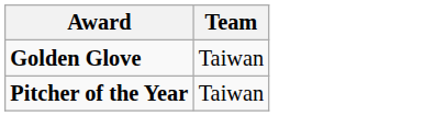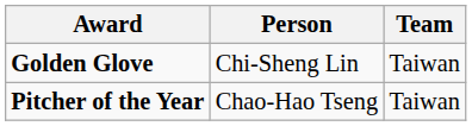+ column: Person | Chi-Sheng Lin | Chao-Hao Tseng
